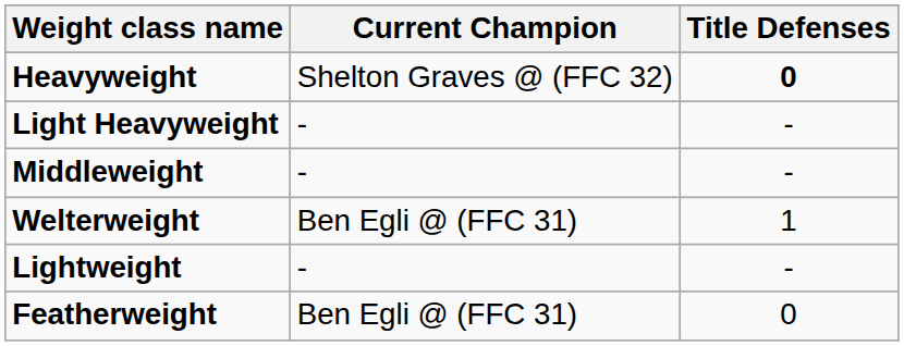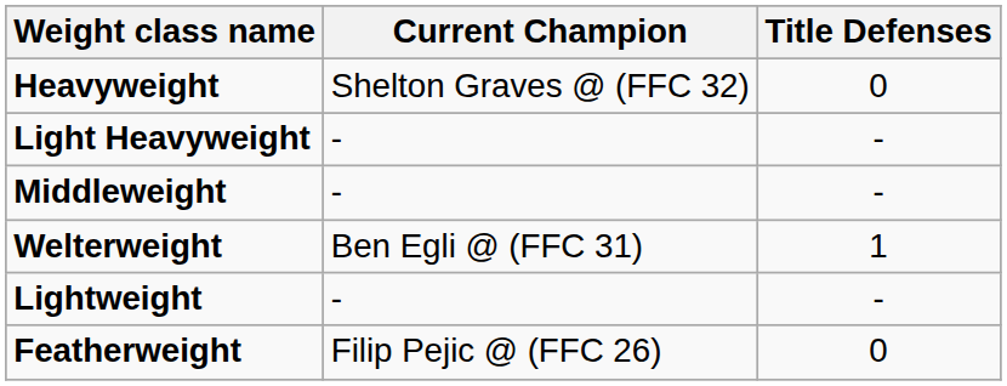Heavyweight | Title Defenses: bold -> normal
Featherweight | Current Champion: Ben Egli @ (FFC 31) -> Filip Pejic @ (FFC 26)
